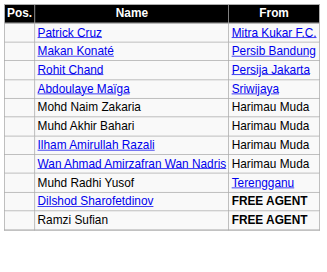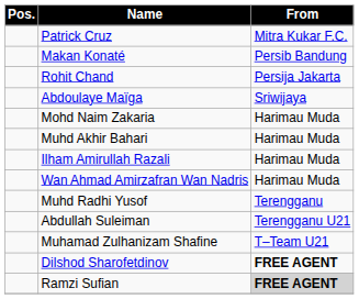+ row: Abdullah Suleiman | Terengganu U21
+ row: Muhamad Zulhanizam Shafine | T–Team U21
Ramzi Sufian | From: no background -> lightgrey background
